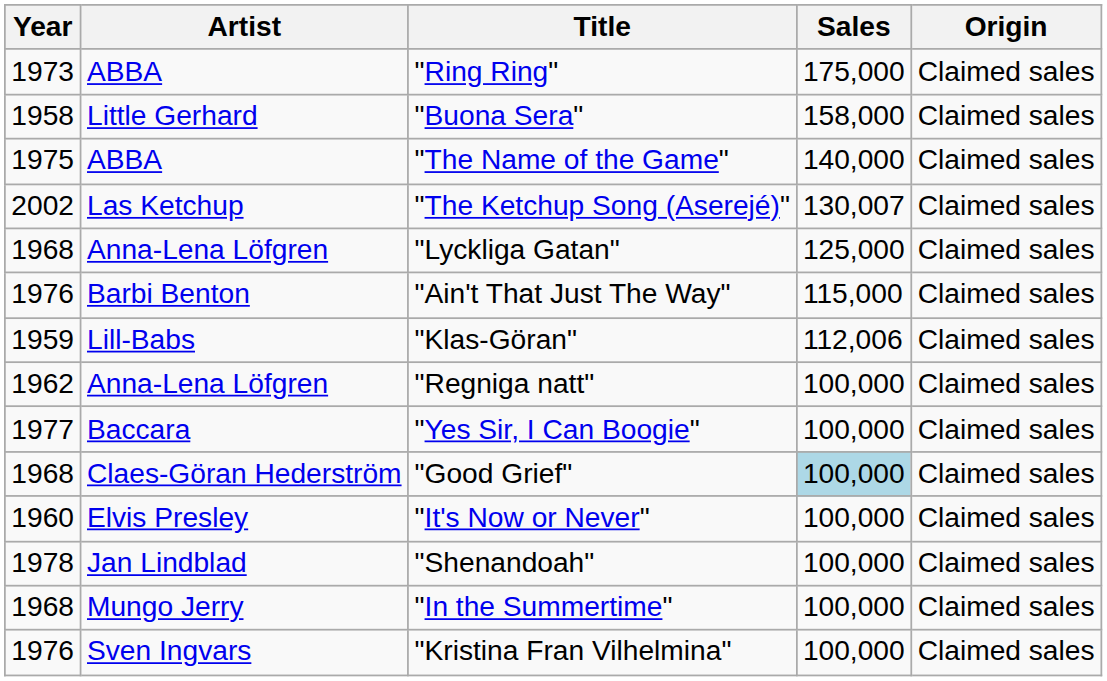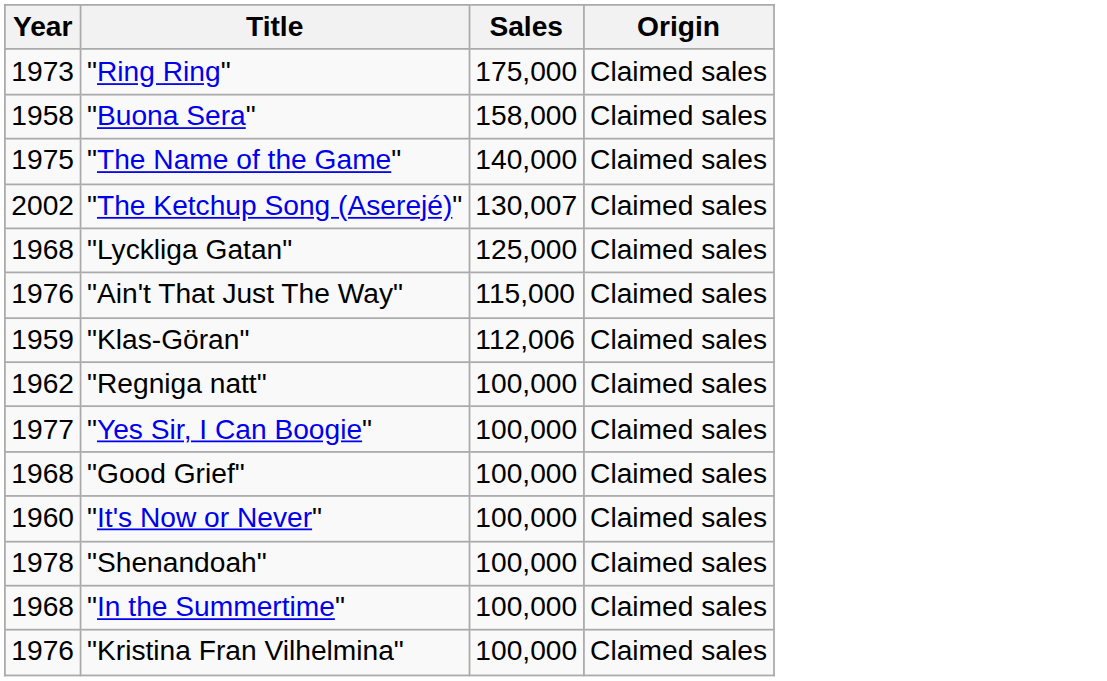- column: Artist | ABBA | Little Gerhard | ABBA | Las Ketchup | Anna-Lena Löfgren | Barbi Benton | Lill-Babs | Anna-Lena Löfgren | Baccara | Claes-Göran Hederström | Elvis Presley | Jan Lindblad | Mungo Jerry | Sven Ingvars
"Good Grief" | Sales: lightblue background -> no background
